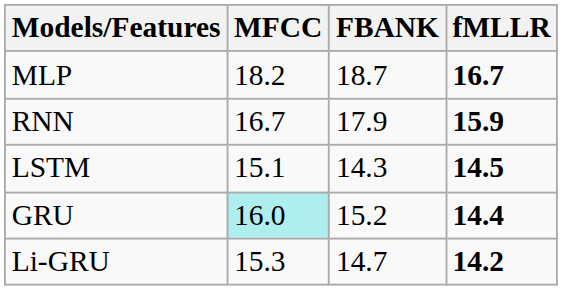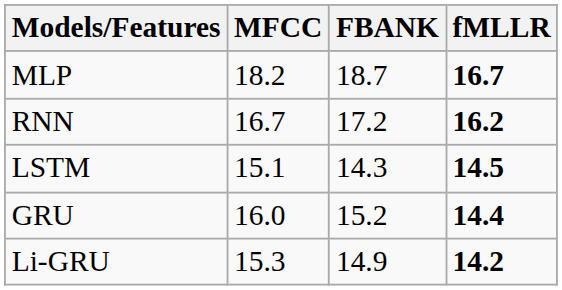RNN | FBANK: 17.9 -> 17.2
RNN | fMLLR: 15.9 -> 16.2
GRU | MFCC: paleturquoise background -> no background
Li-GRU | FBANK: 14.7 -> 14.9
